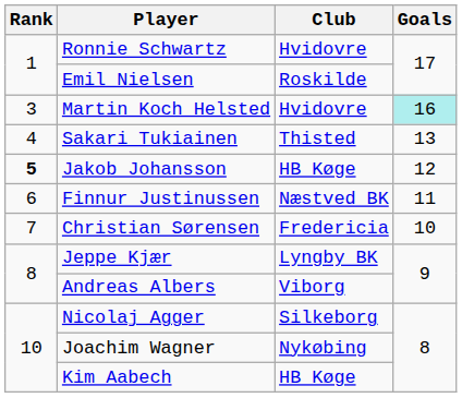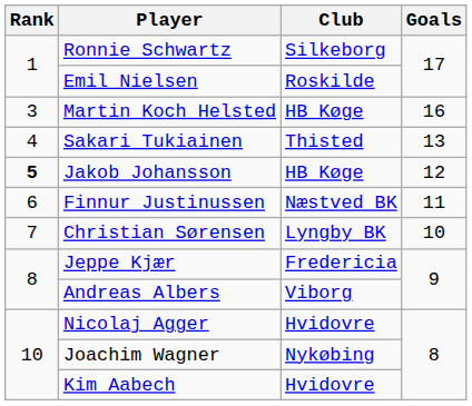Ronnie Schwartz | Club: Hvidovre -> Silkeborg
Martin Koch Helsted | Club: Hvidovre -> HB Køge
Martin Koch Helsted | Goals: paleturquoise background -> no background
Christian Sørensen | Club: Fredericia -> Lyngby BK
Jeppe Kjær | Club: Lyngby BK -> Fredericia
Nicolaj Agger | Club: Silkeborg -> Hvidovre
Kim Aabech | Club: HB Køge -> Hvidovre
